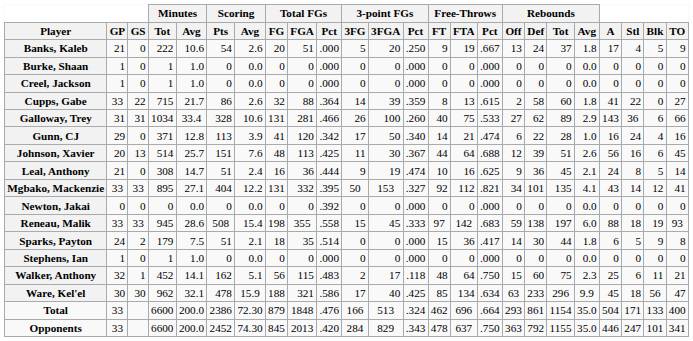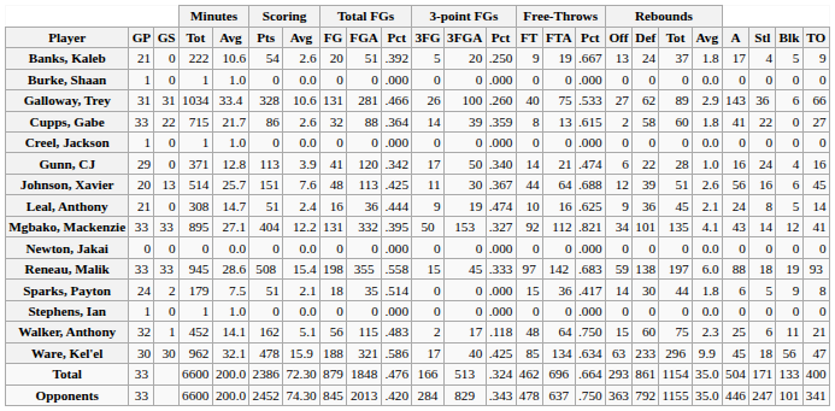Banks, Kaleb | Total FGs / Pct: .000 -> .392
rows swapped: Creel, Jackson <-> Galloway, Trey
Newton, Jakai | Total FGs / Pct: .392 -> .000
